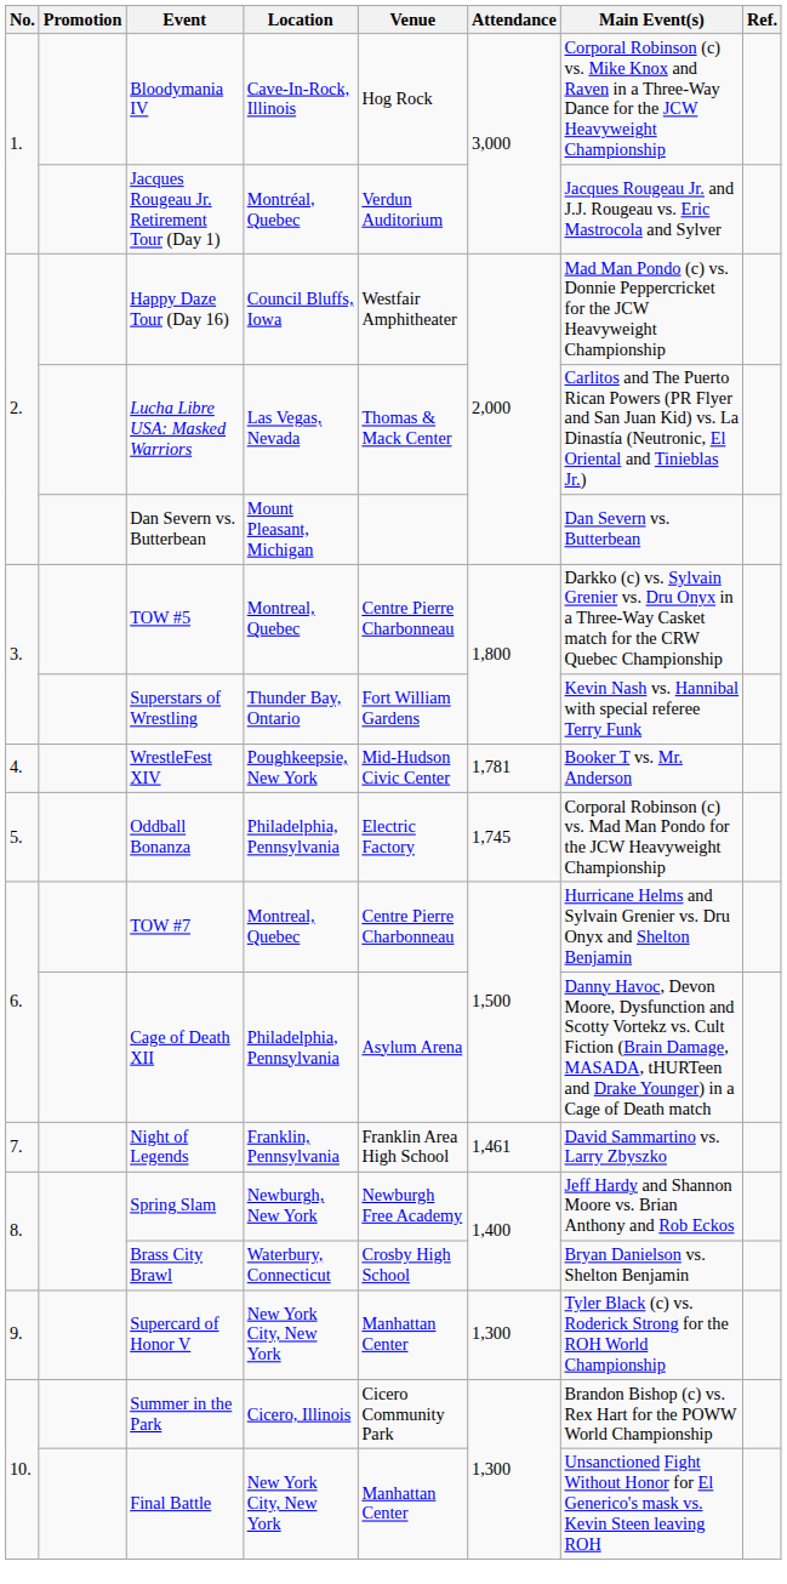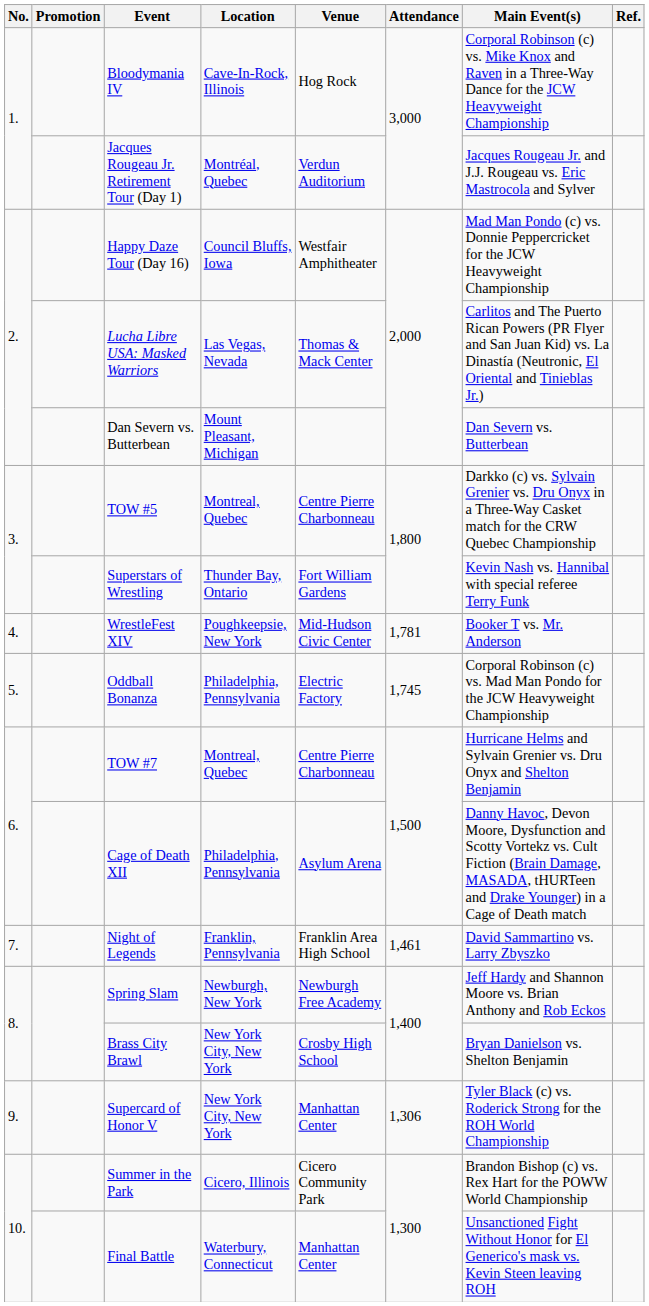Brass City Brawl | Location: Waterbury, Connecticut -> New York City, New York
Supercard of Honor V | Attendance: 1,300 -> 1,306
Final Battle | Location: New York City, New York -> Waterbury, Connecticut
